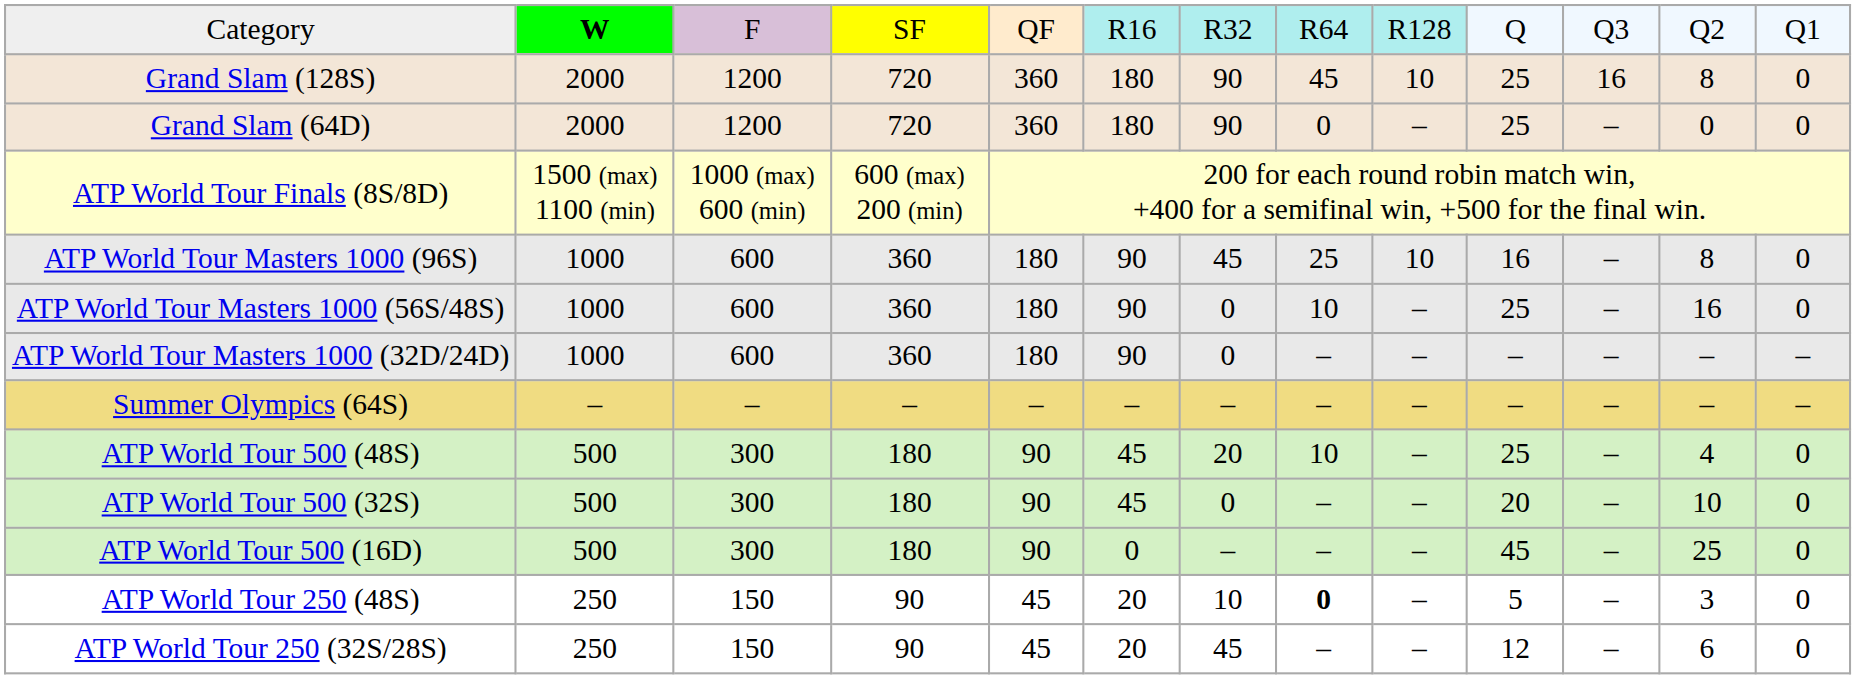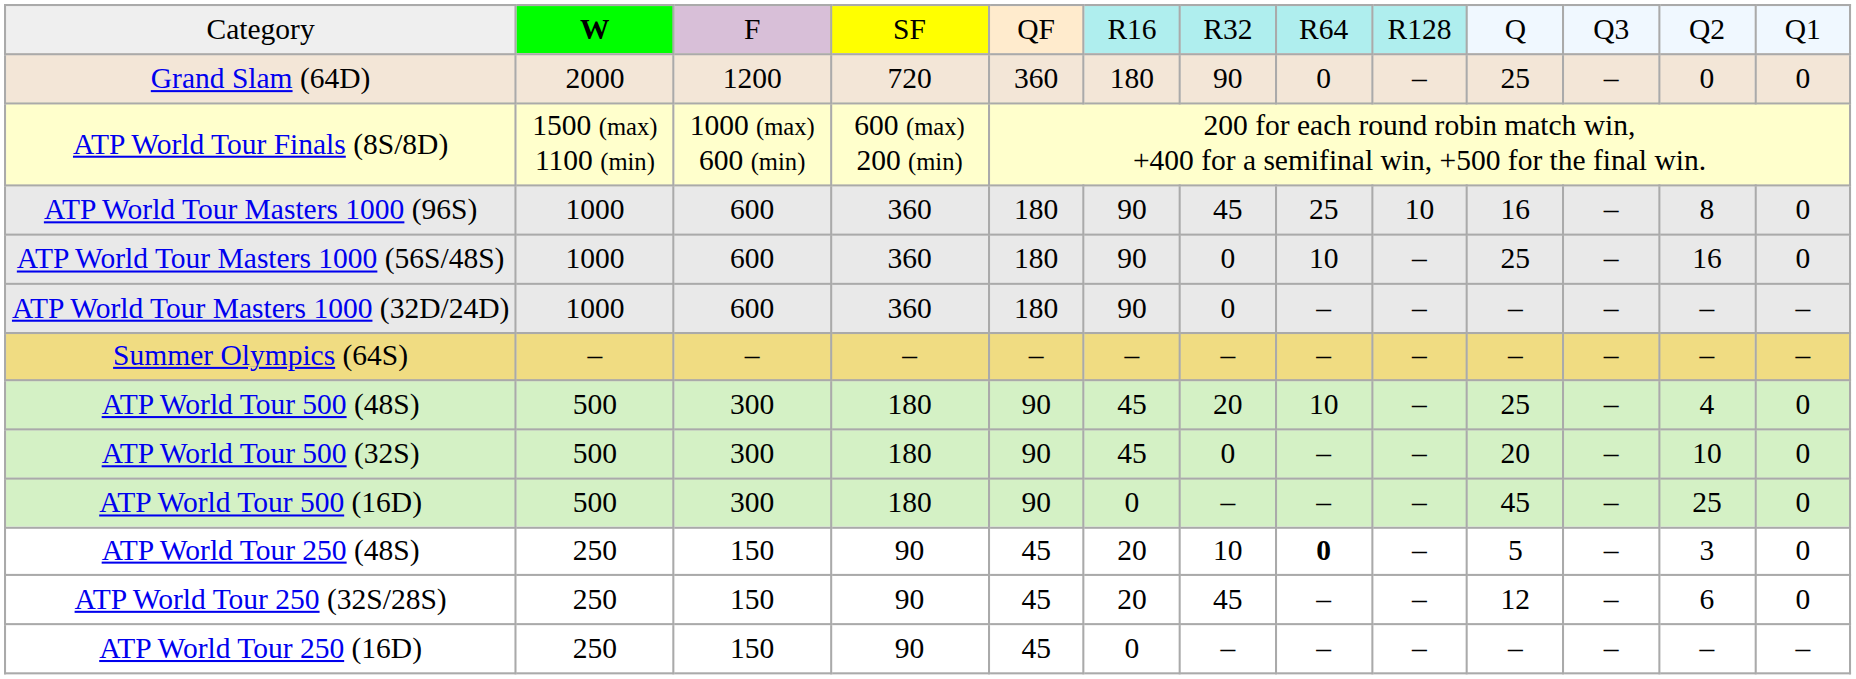- row: Grand Slam (128S) | 2000 | 1200 | 720 | 360 | 180 | 90 | 45 | 10 | 25 | 16 | 8 | 0
+ row: ATP World Tour 250 (16D) | 250 | 150 | 90 | 45 | 0 | – | – | – | – | – | – | –
